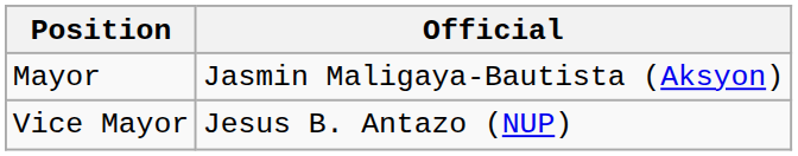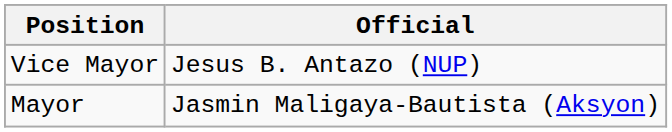rows swapped: Mayor <-> Vice Mayor
